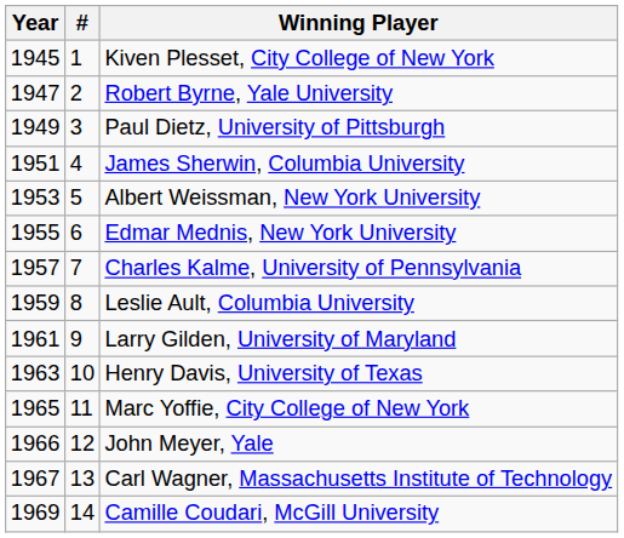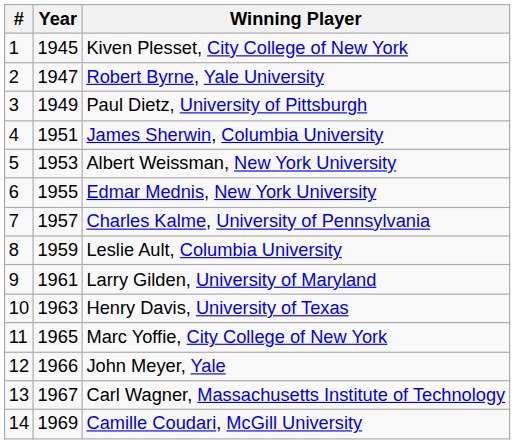columns swapped: # <-> Year
